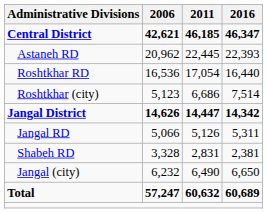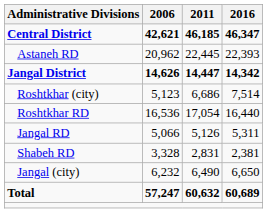rows swapped: Roshtkhar RD <-> Jangal District
